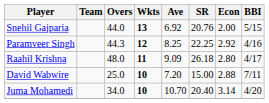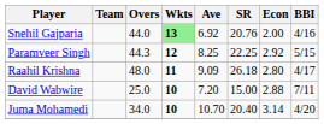Snehil Gajparia | Wkts: no background -> lightgreen background
Snehil Gajparia | BBI: 5/15 -> 4/16
Paramveer Singh | BBI: 4/16 -> 5/15
